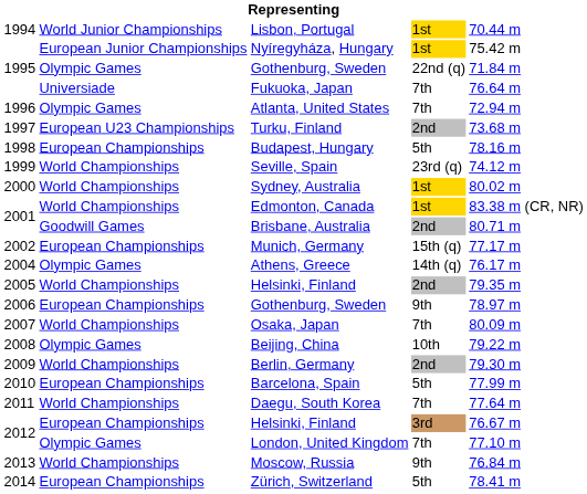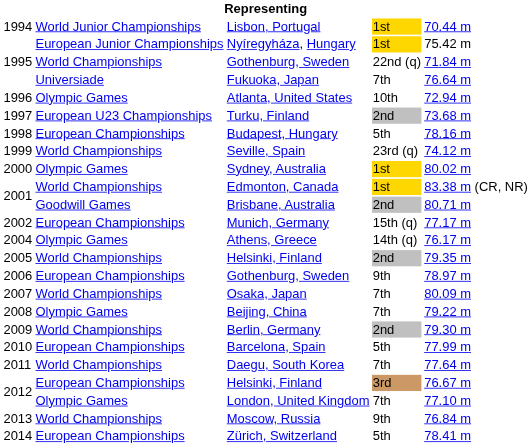1995 / Gothenburg, Sweden | column 2: Olympic Games -> World Championships
Atlanta, United States | column 4: 7th -> 10th
Sydney, Australia | column 2: World Championships -> Olympic Games
Beijing, China | column 4: 10th -> 7th
